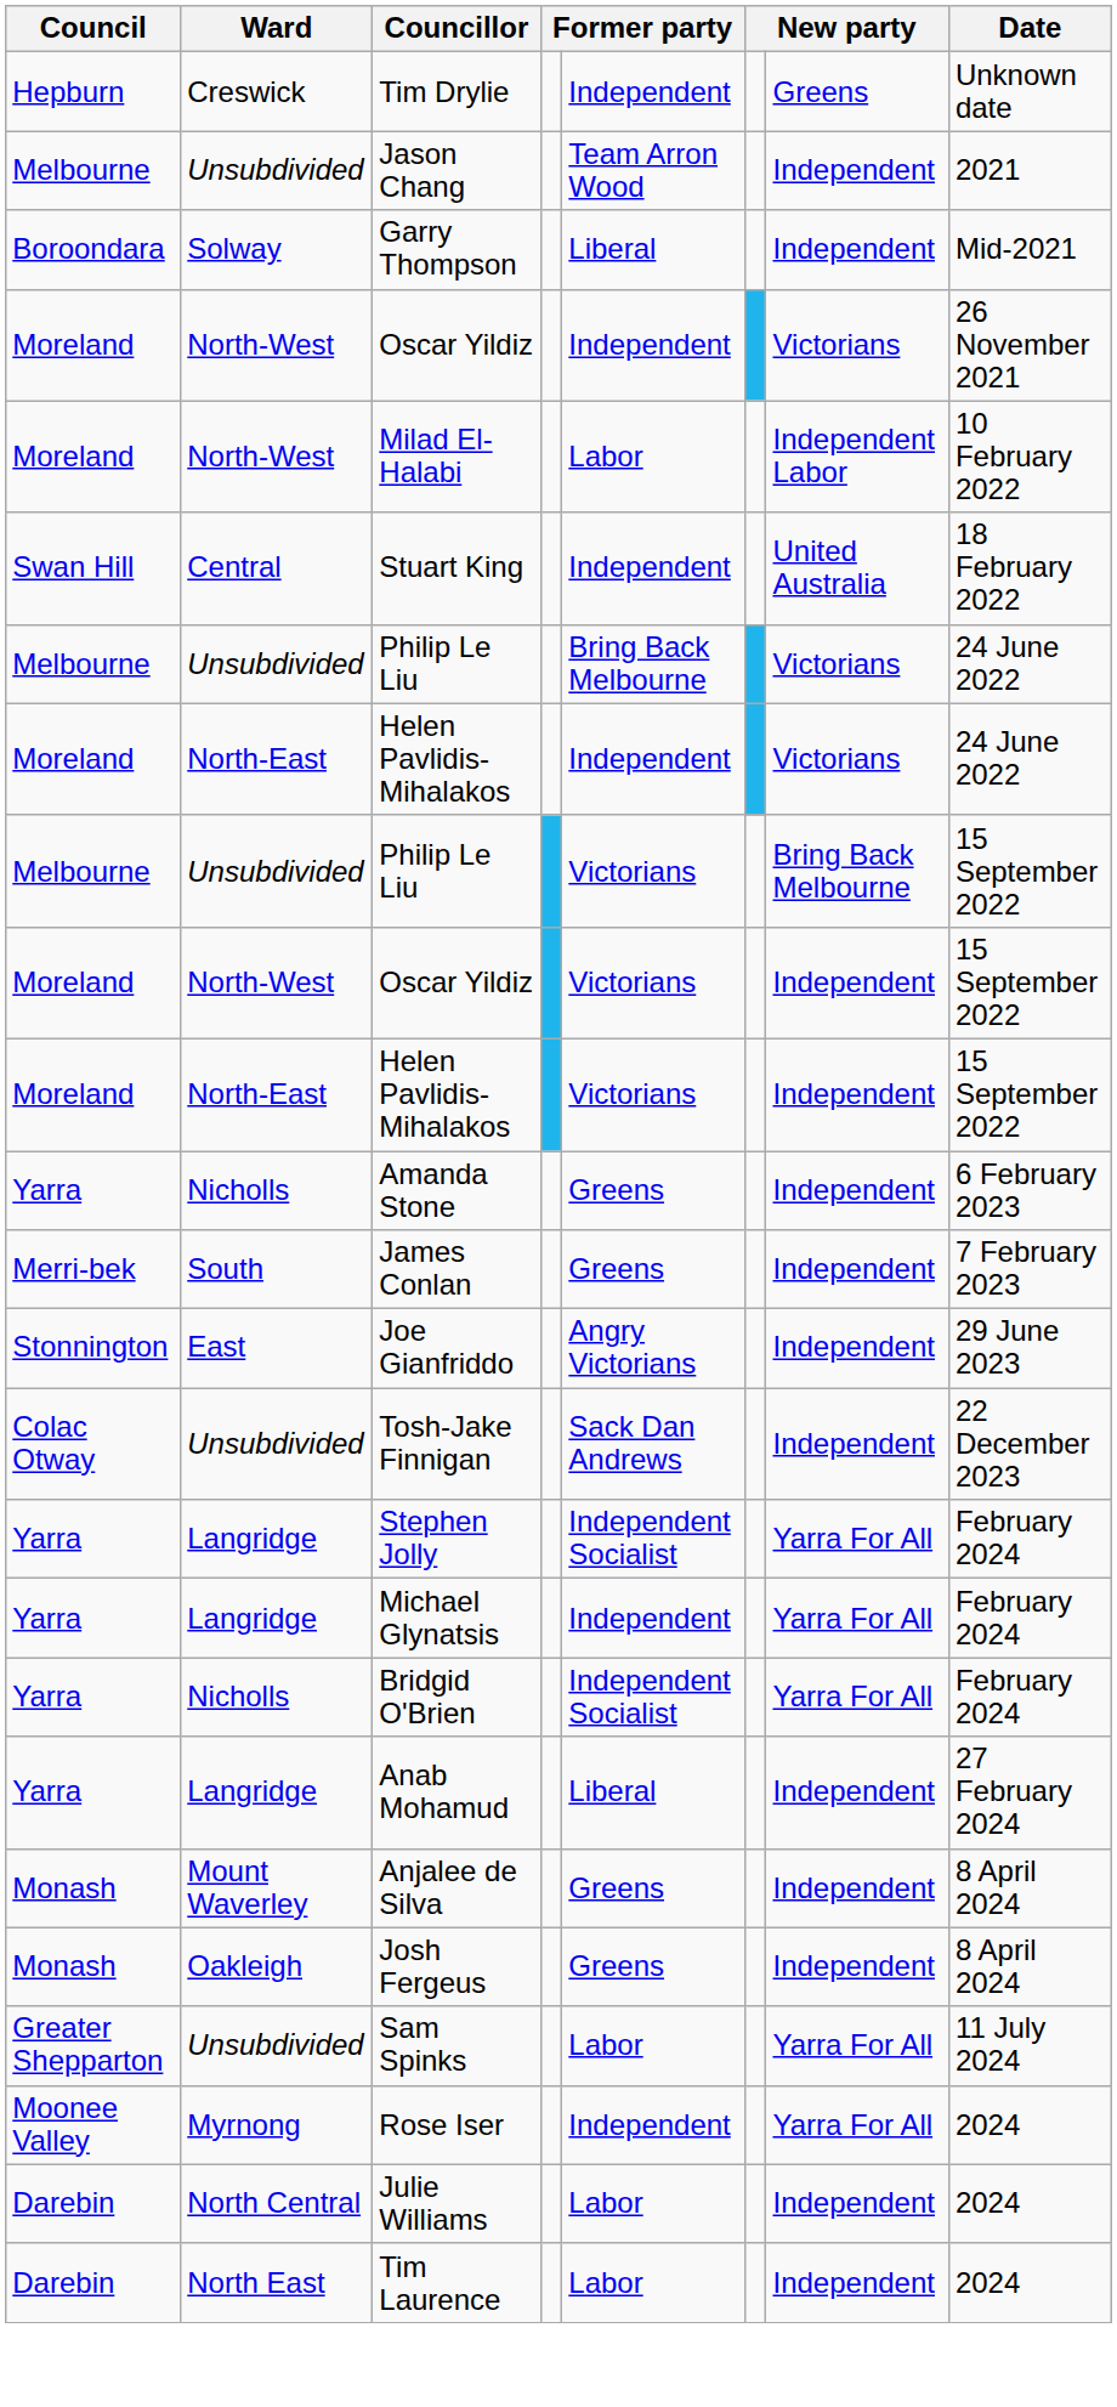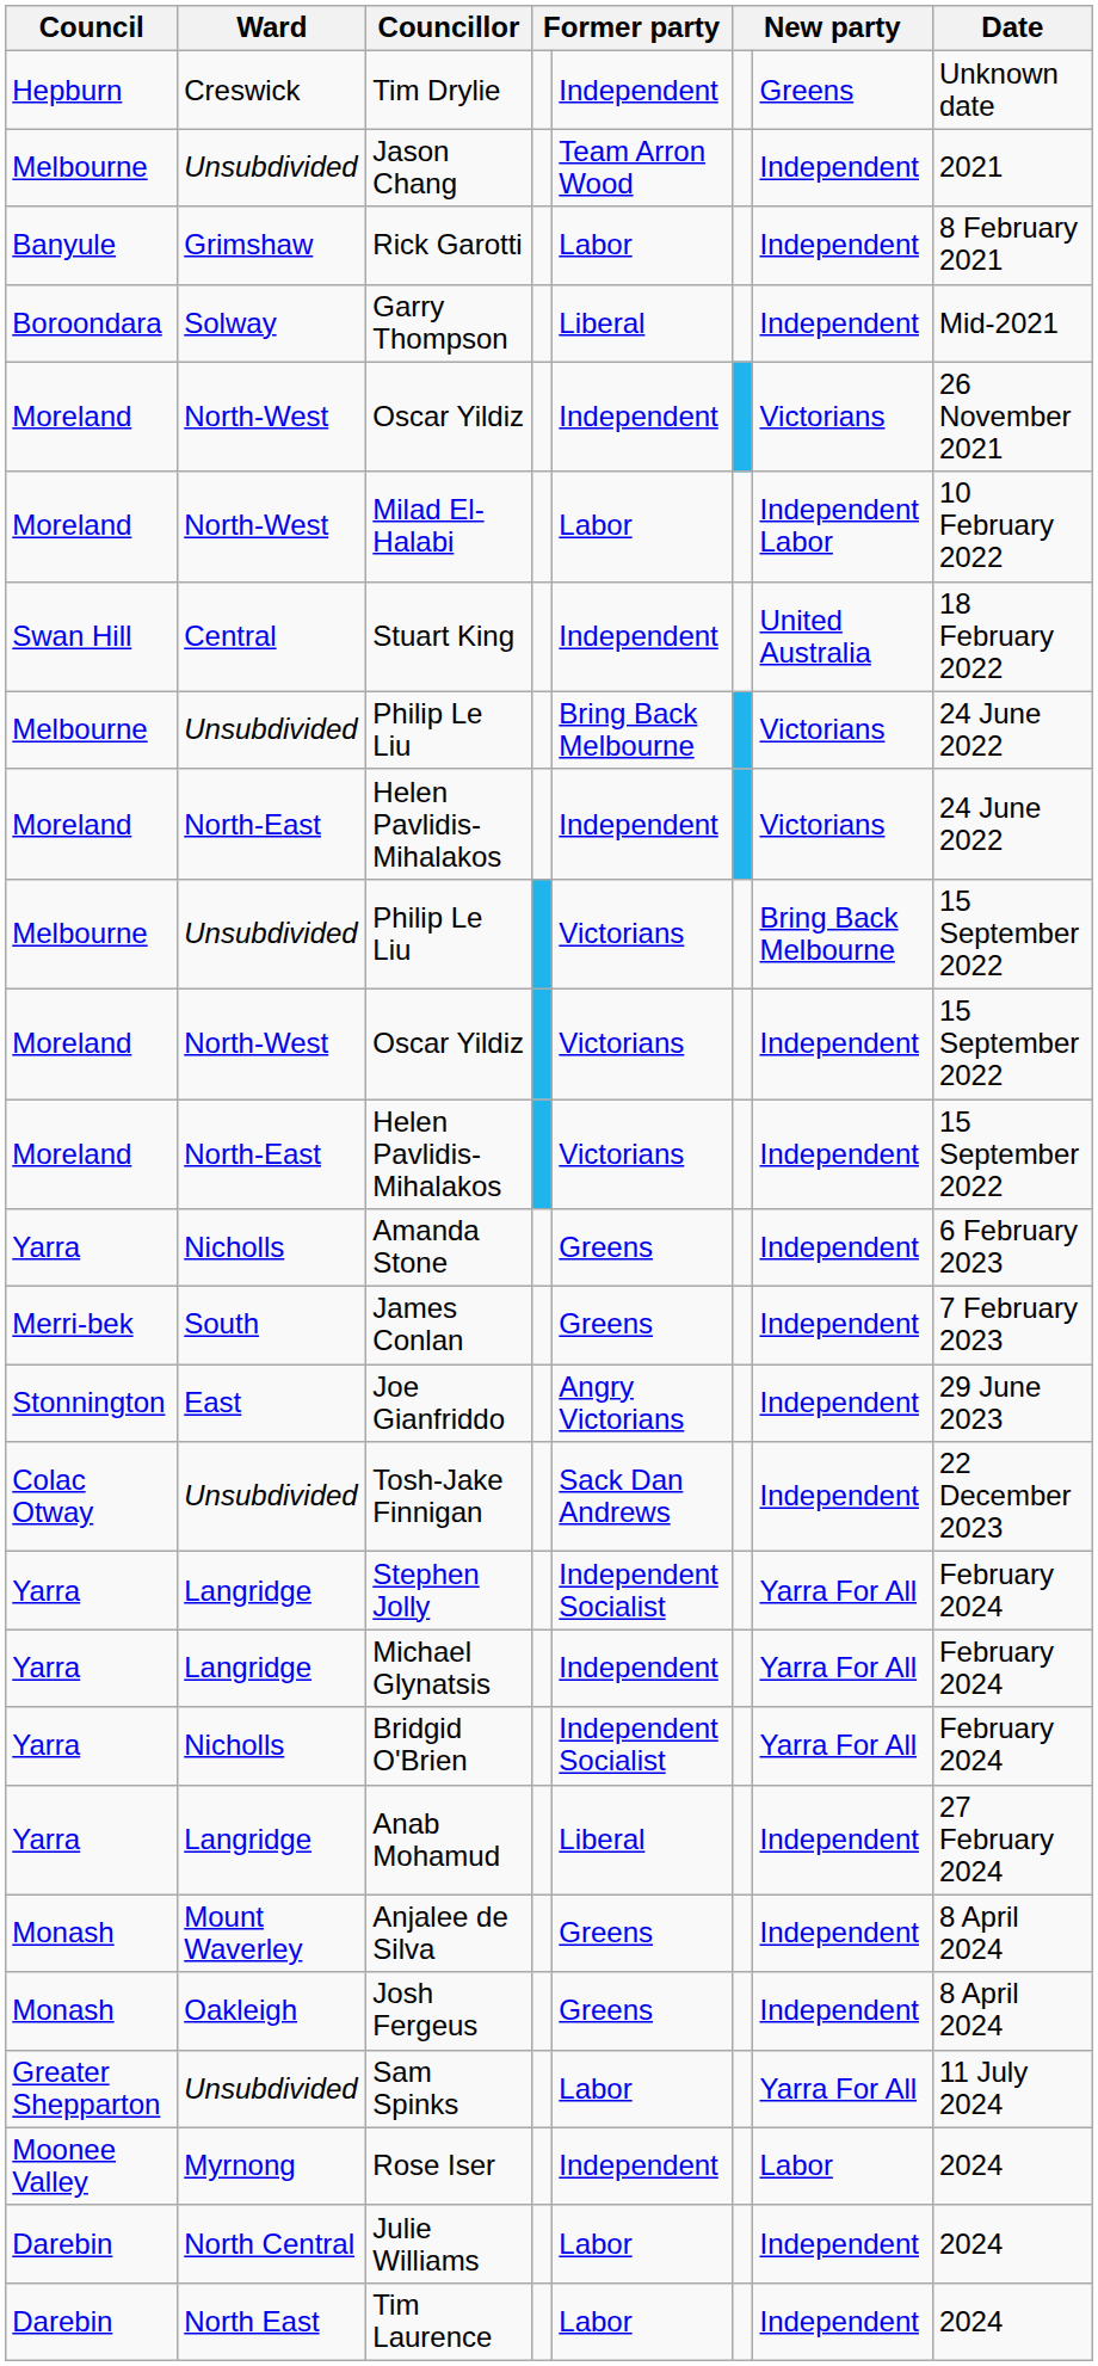+ row: Banyule | Grimshaw | Rick Garotti | Labor | Independent | 8 February 2021
Rose Iser | column 7: Yarra For All -> Labor
